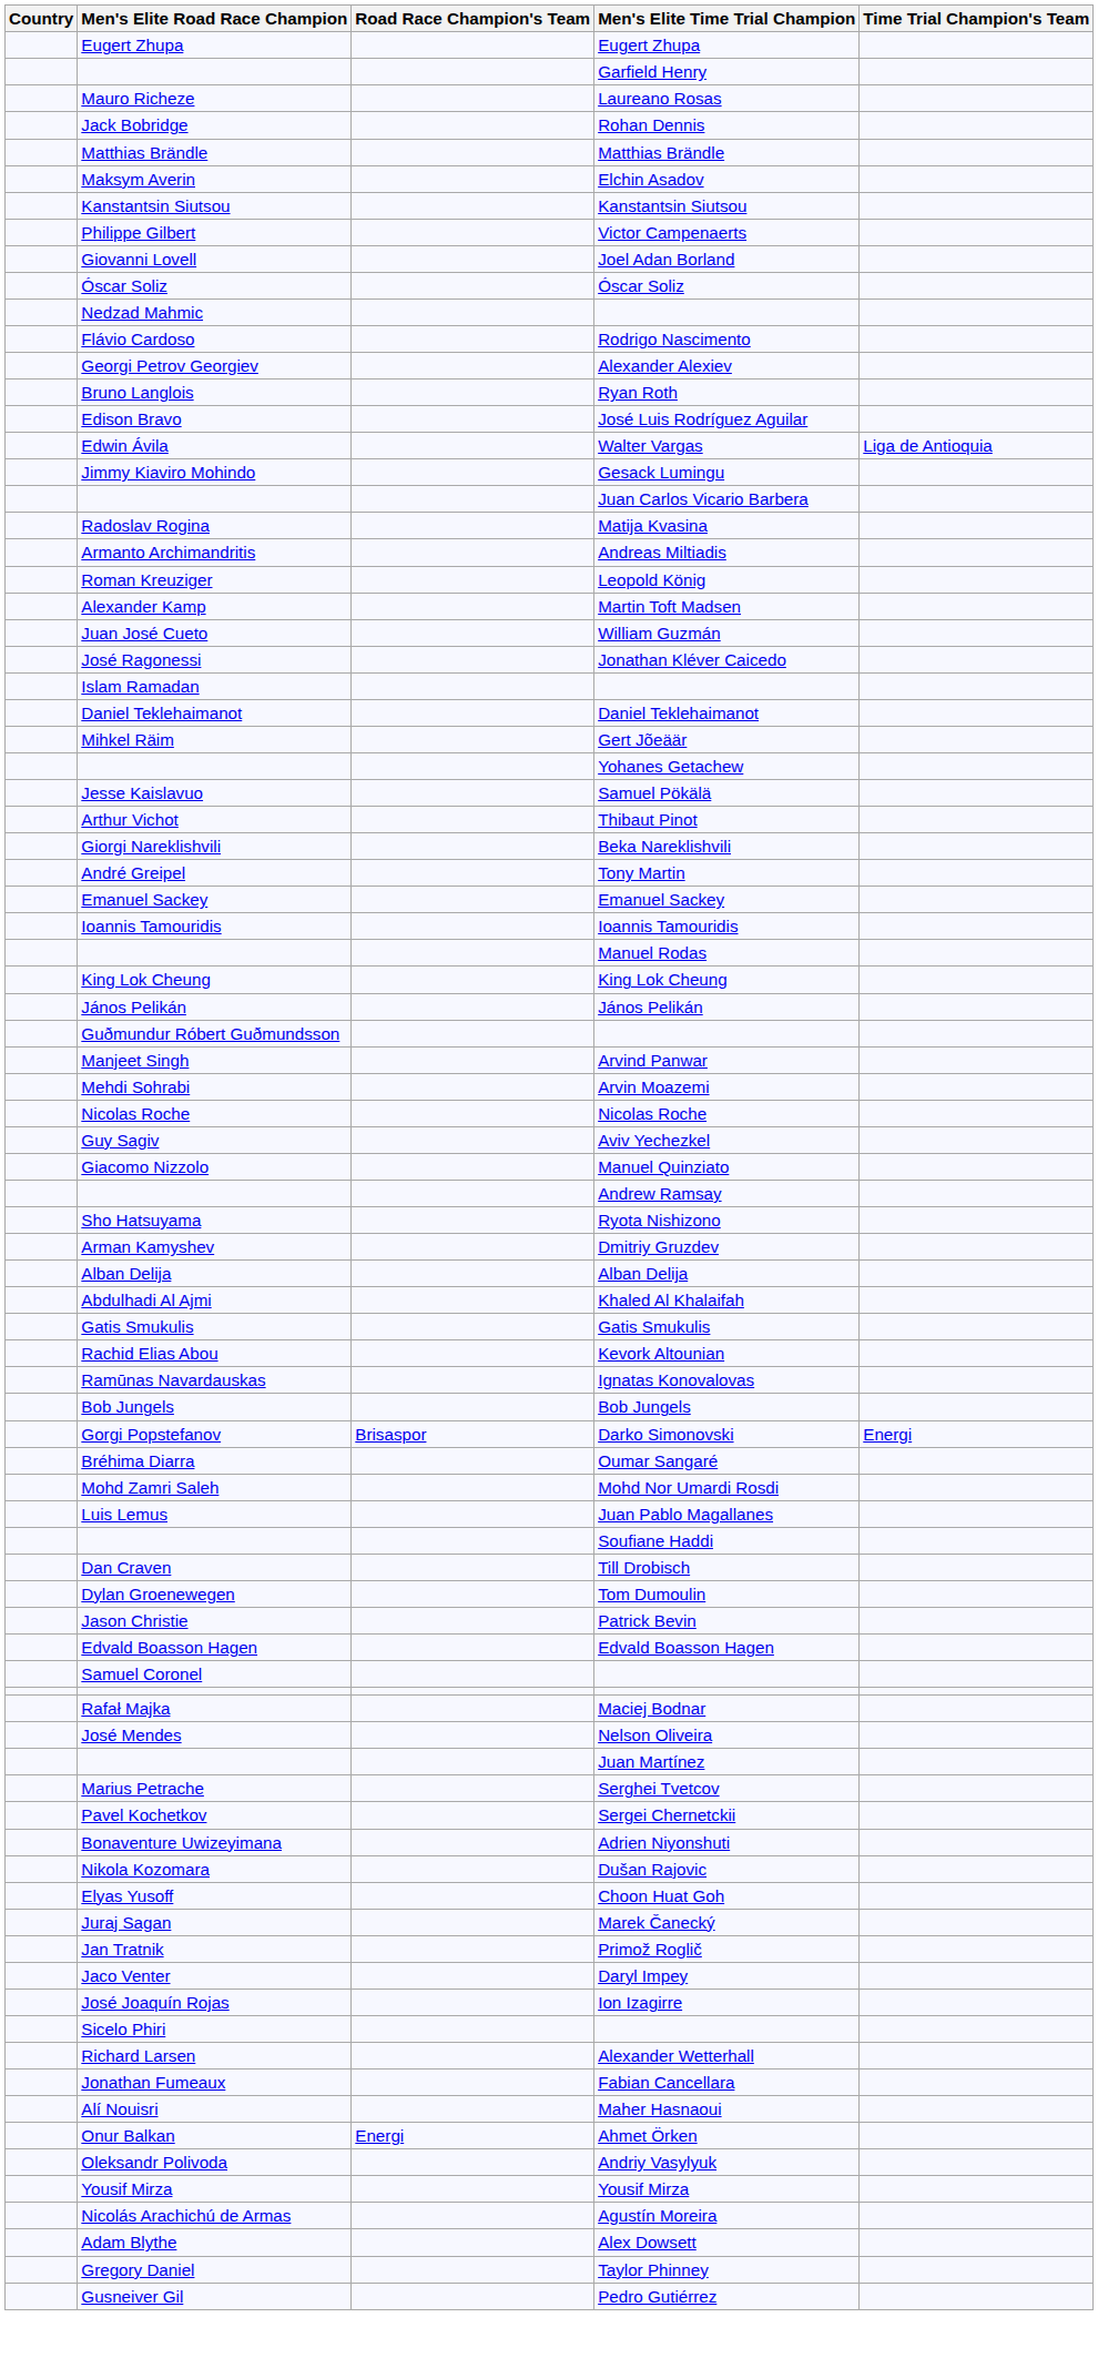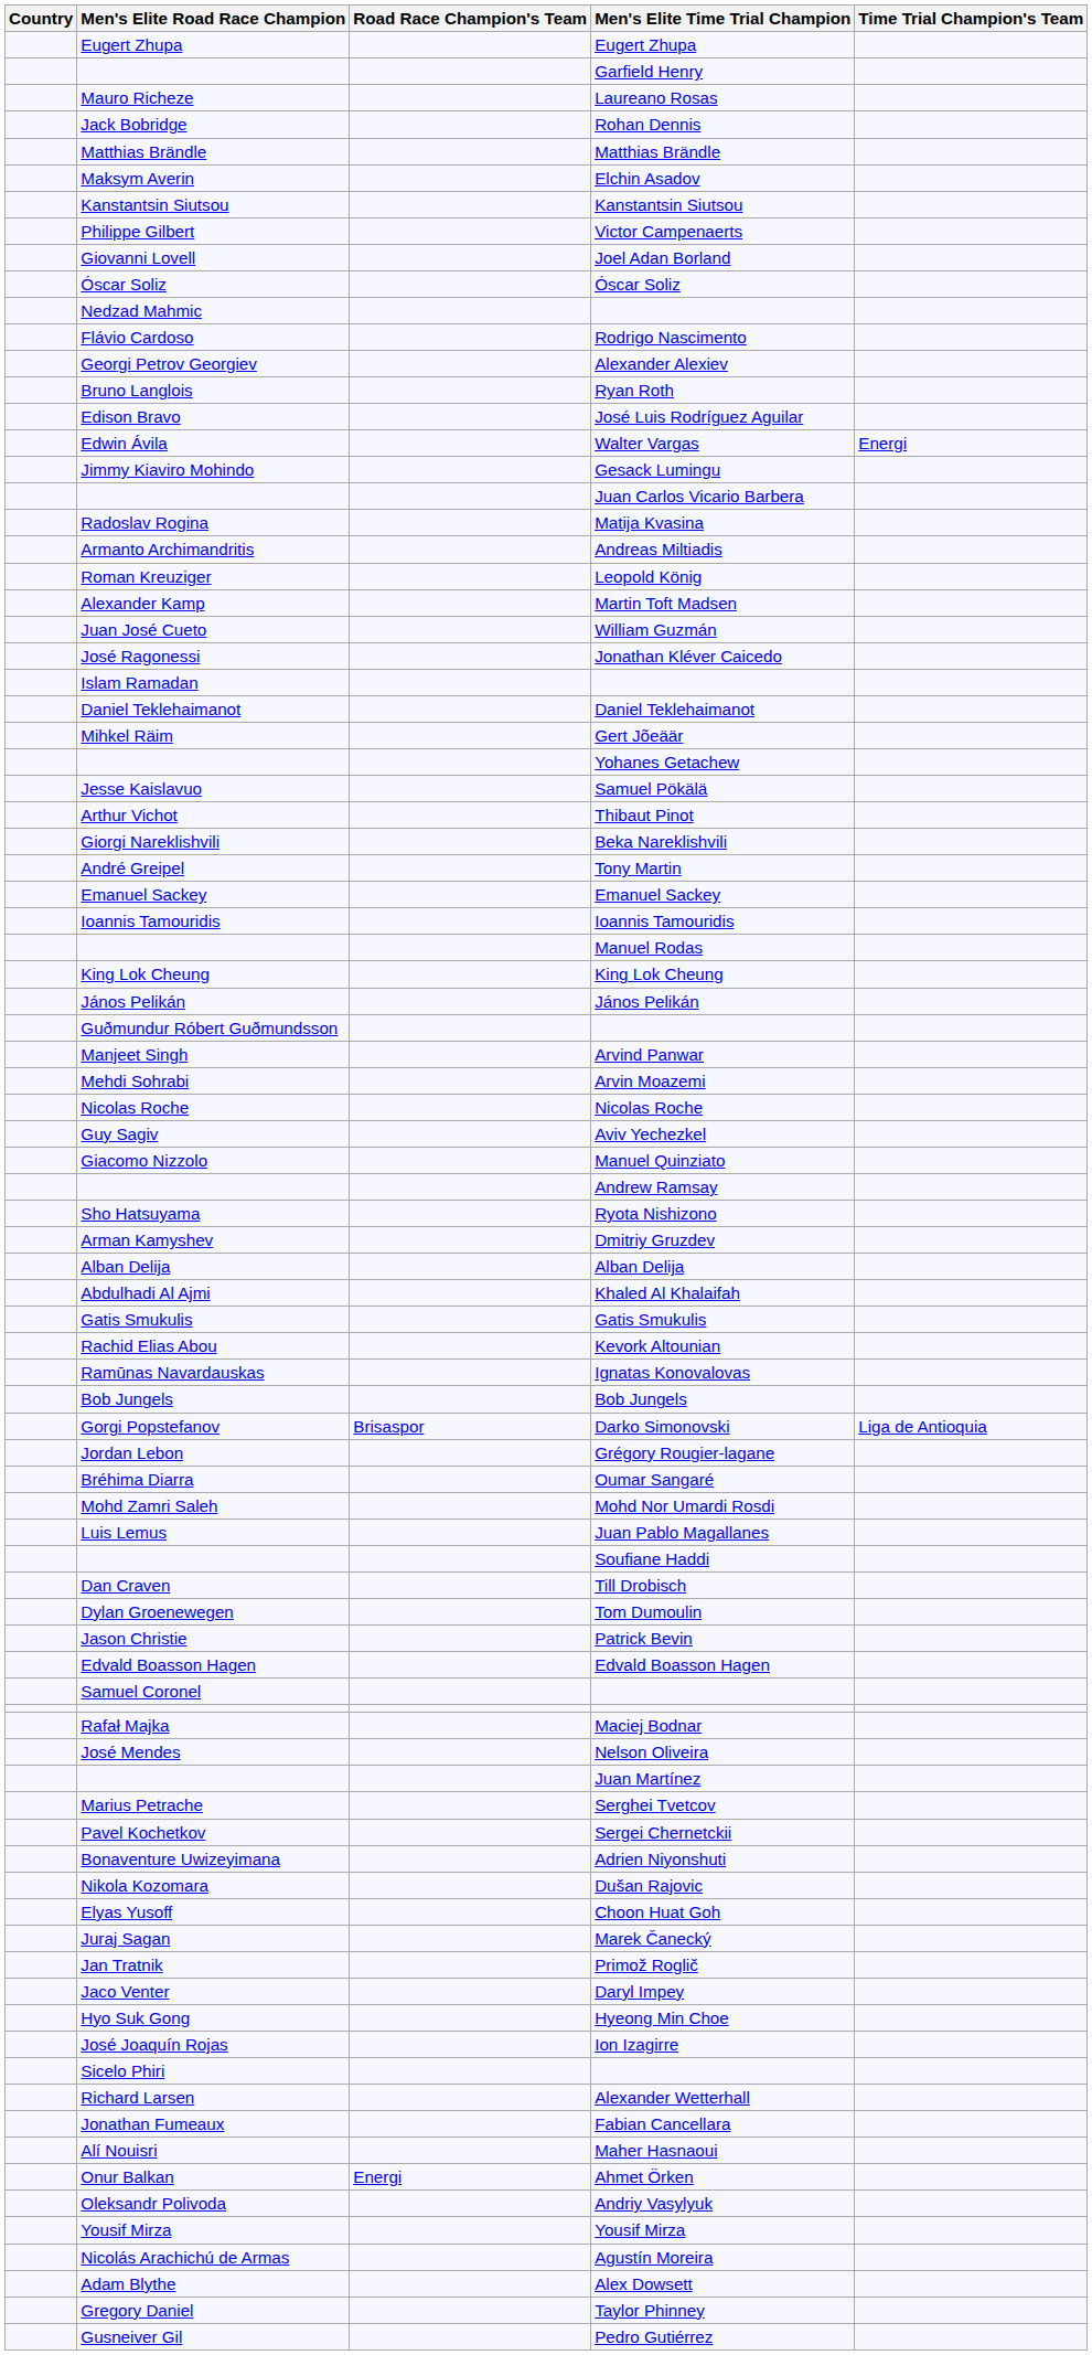Walter Vargas | Time Trial Champion's Team: Liga de Antioquia -> Energi
Darko Simonovski | Time Trial Champion's Team: Energi -> Liga de Antioquia
+ row: Jordan Lebon | Grégory Rougier-lagane
+ row: Hyo Suk Gong | Hyeong Min Choe
